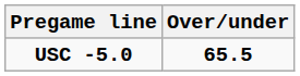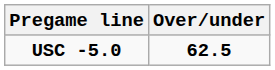USC -5.0 | Over/under: 65.5 -> 62.5
